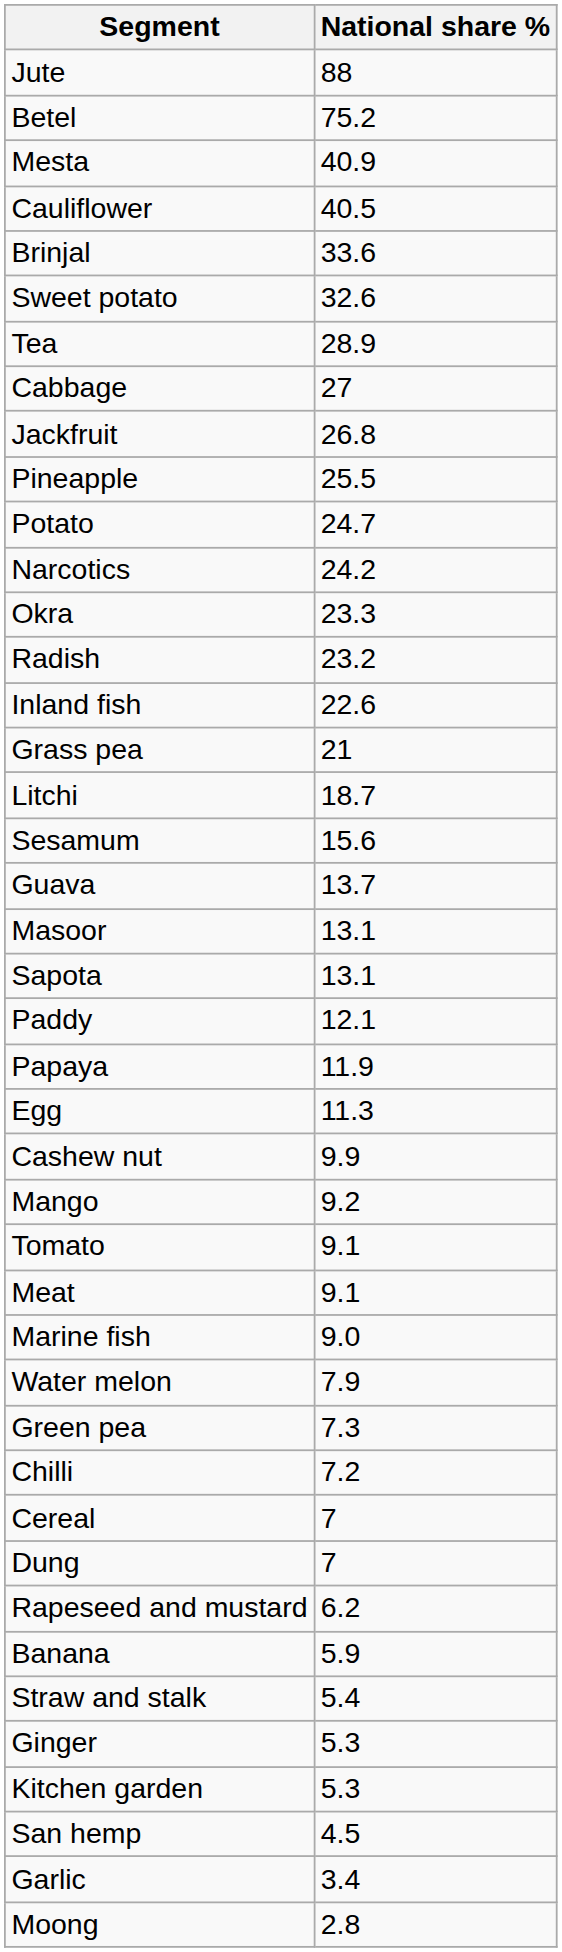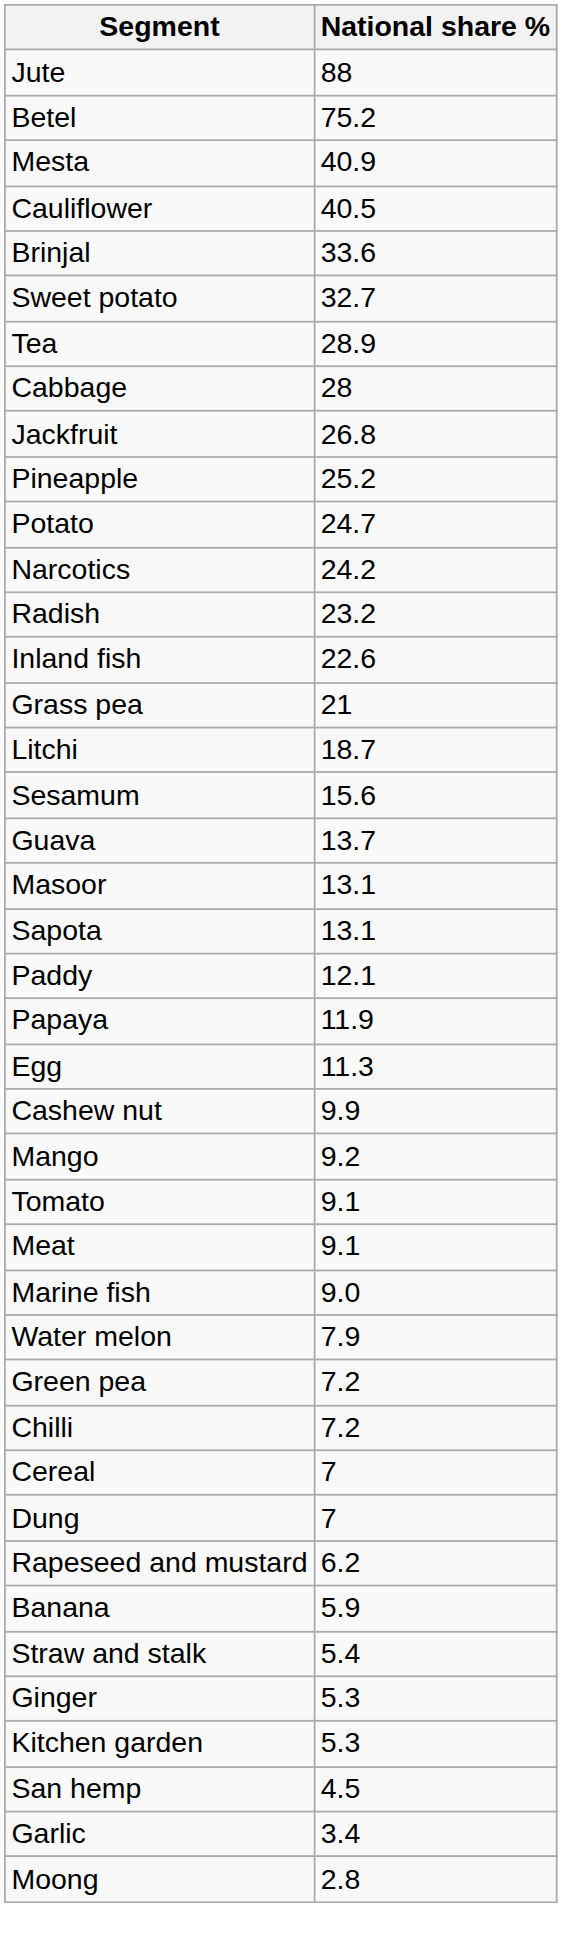Sweet potato | National share %: 32.6 -> 32.7
Cabbage | National share %: 27 -> 28
Pineapple | National share %: 25.5 -> 25.2
- row: Okra | 23.3
Green pea | National share %: 7.3 -> 7.2
